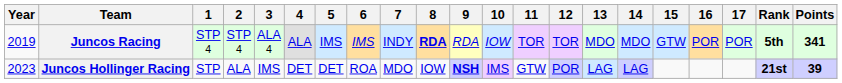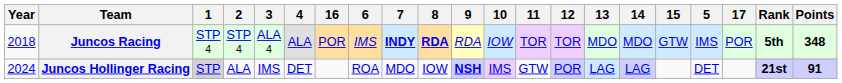columns swapped: 5 <-> 16
Juncos Racing | Year: 2019 -> 2018
Juncos Racing | 7: normal -> bold
Juncos Racing | Points: 341 -> 348
Juncos Hollinger Racing | Year: 2023 -> 2024
Juncos Hollinger Racing | 1: no background -> lightgrey background
Juncos Hollinger Racing | Points: 39 -> 91
